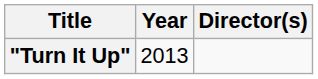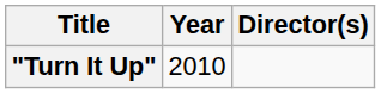"Turn It Up" | Year: 2013 -> 2010
